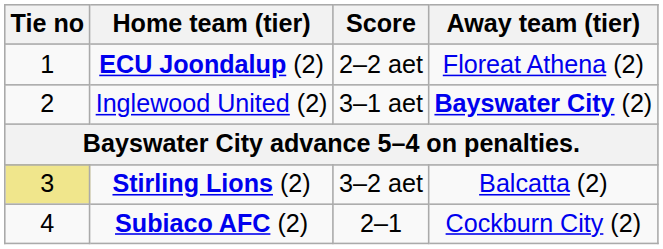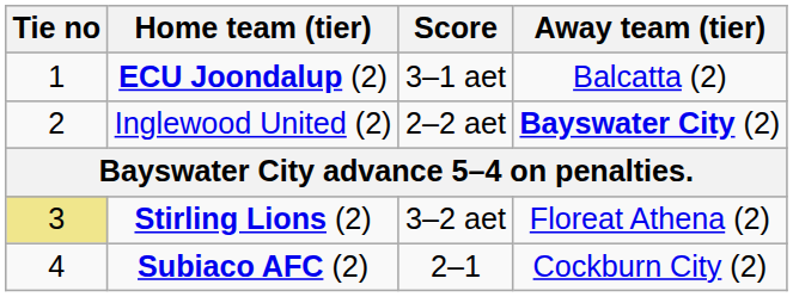ECU Joondalup (2) | Score: 2–2 aet -> 3–1 aet
ECU Joondalup (2) | Away team (tier): Floreat Athena (2) -> Balcatta (2)
Inglewood United (2) | Score: 3–1 aet -> 2–2 aet
Stirling Lions (2) | Away team (tier): Balcatta (2) -> Floreat Athena (2)
